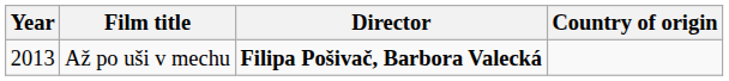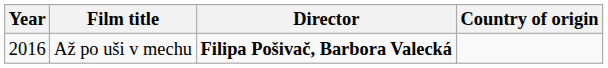Až po uši v mechu | Year: 2013 -> 2016
